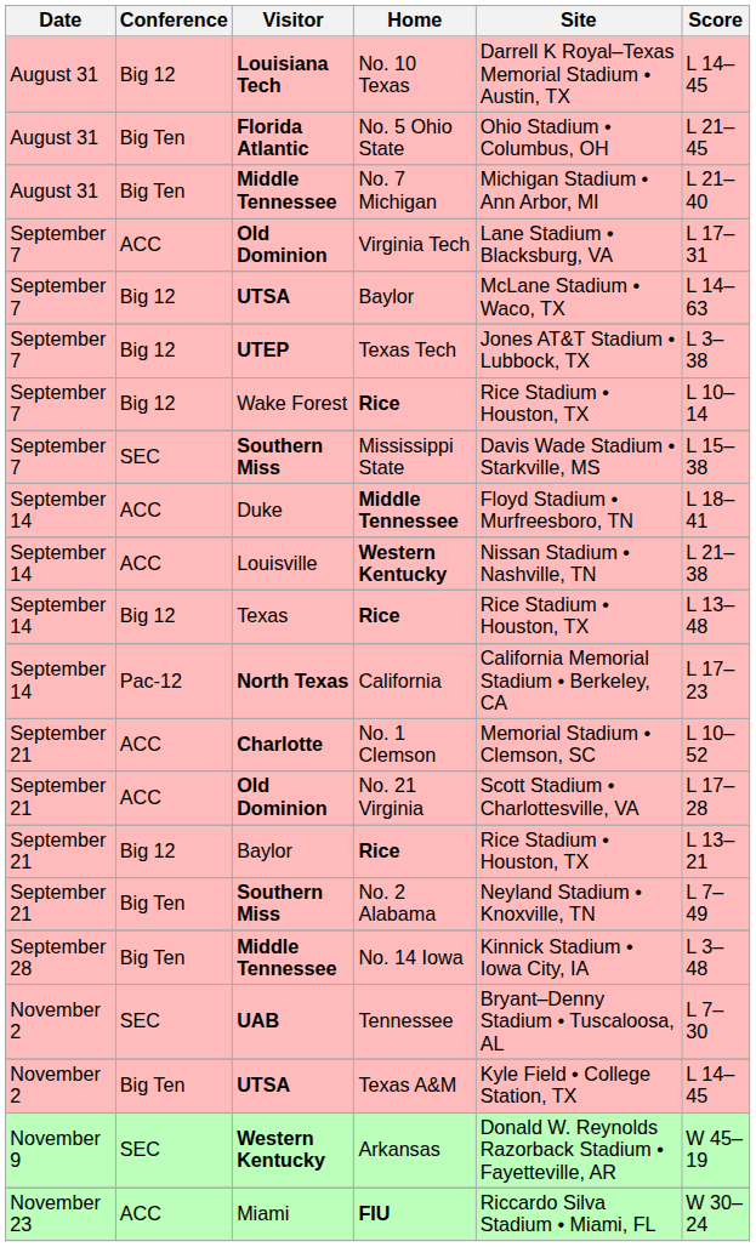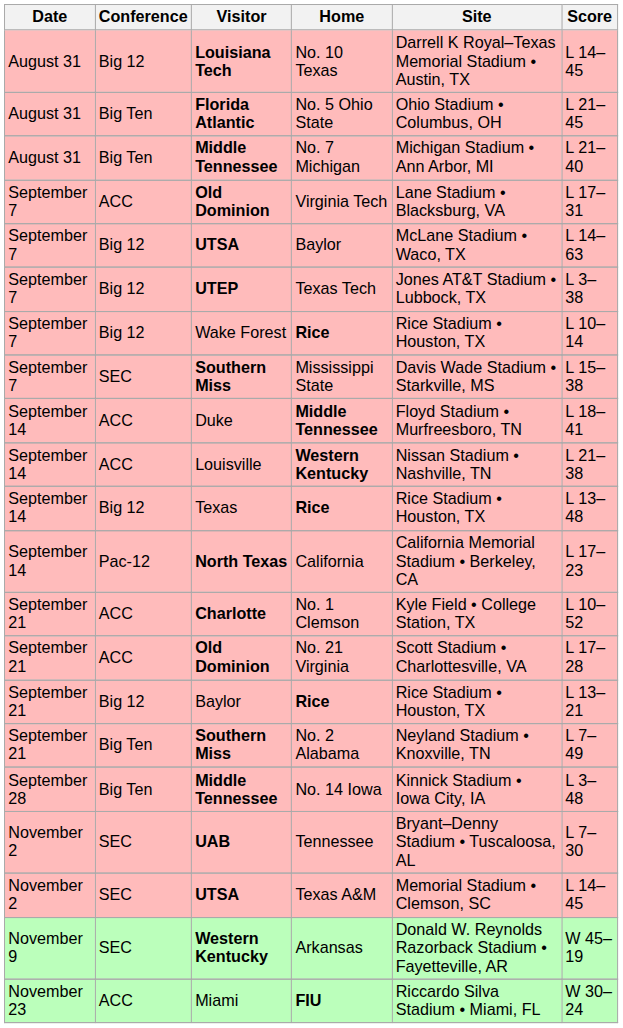No. 1 Clemson | Site: Memorial Stadium • Clemson, SC -> Kyle Field • College Station, TX
Texas A&M | Conference: Big Ten -> SEC
Texas A&M | Site: Kyle Field • College Station, TX -> Memorial Stadium • Clemson, SC
